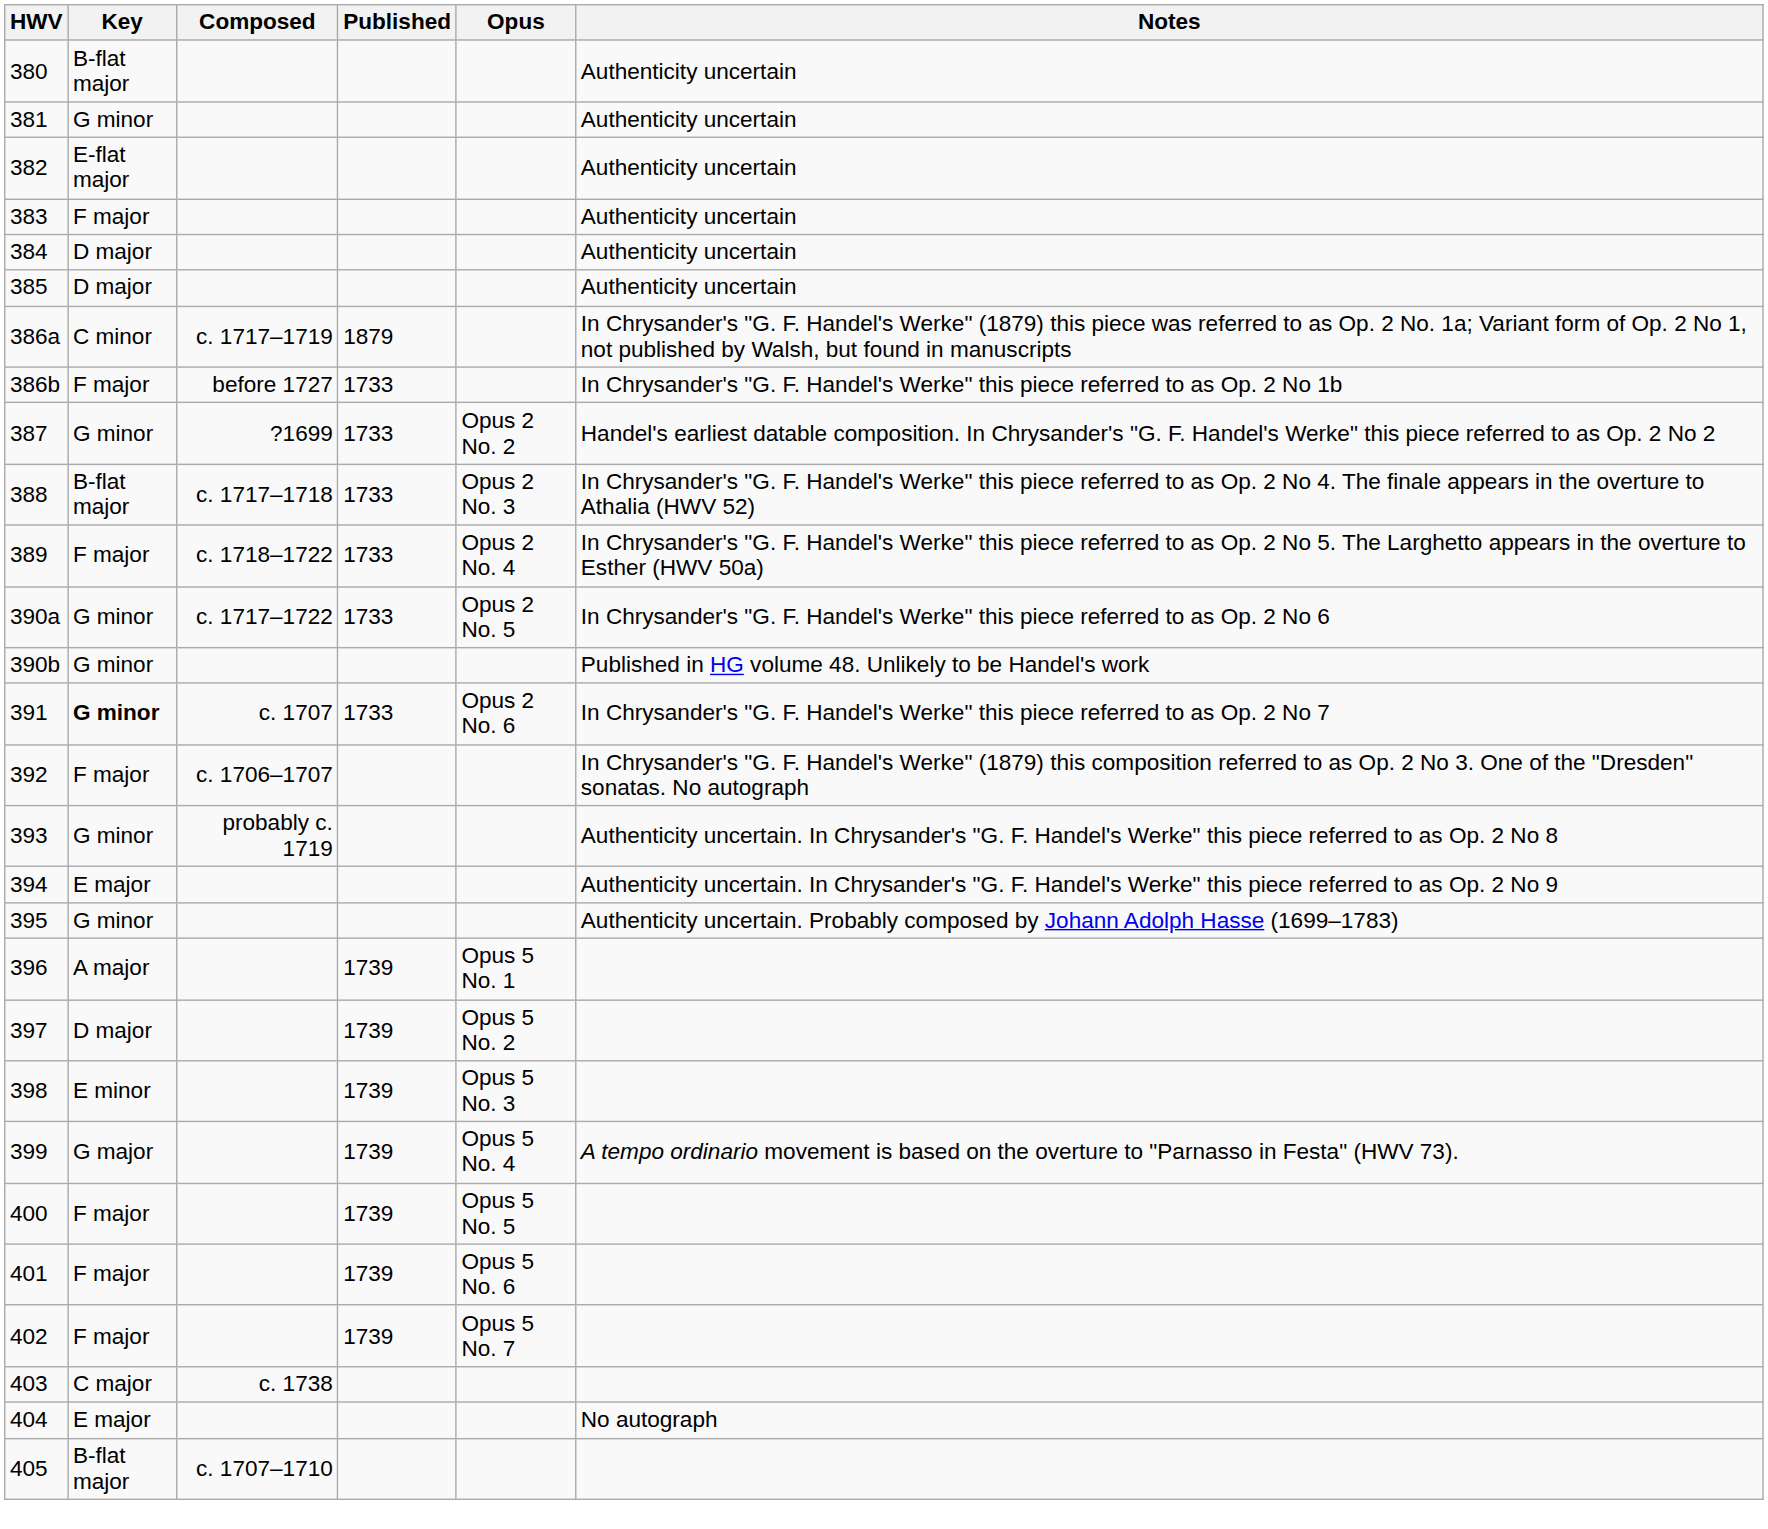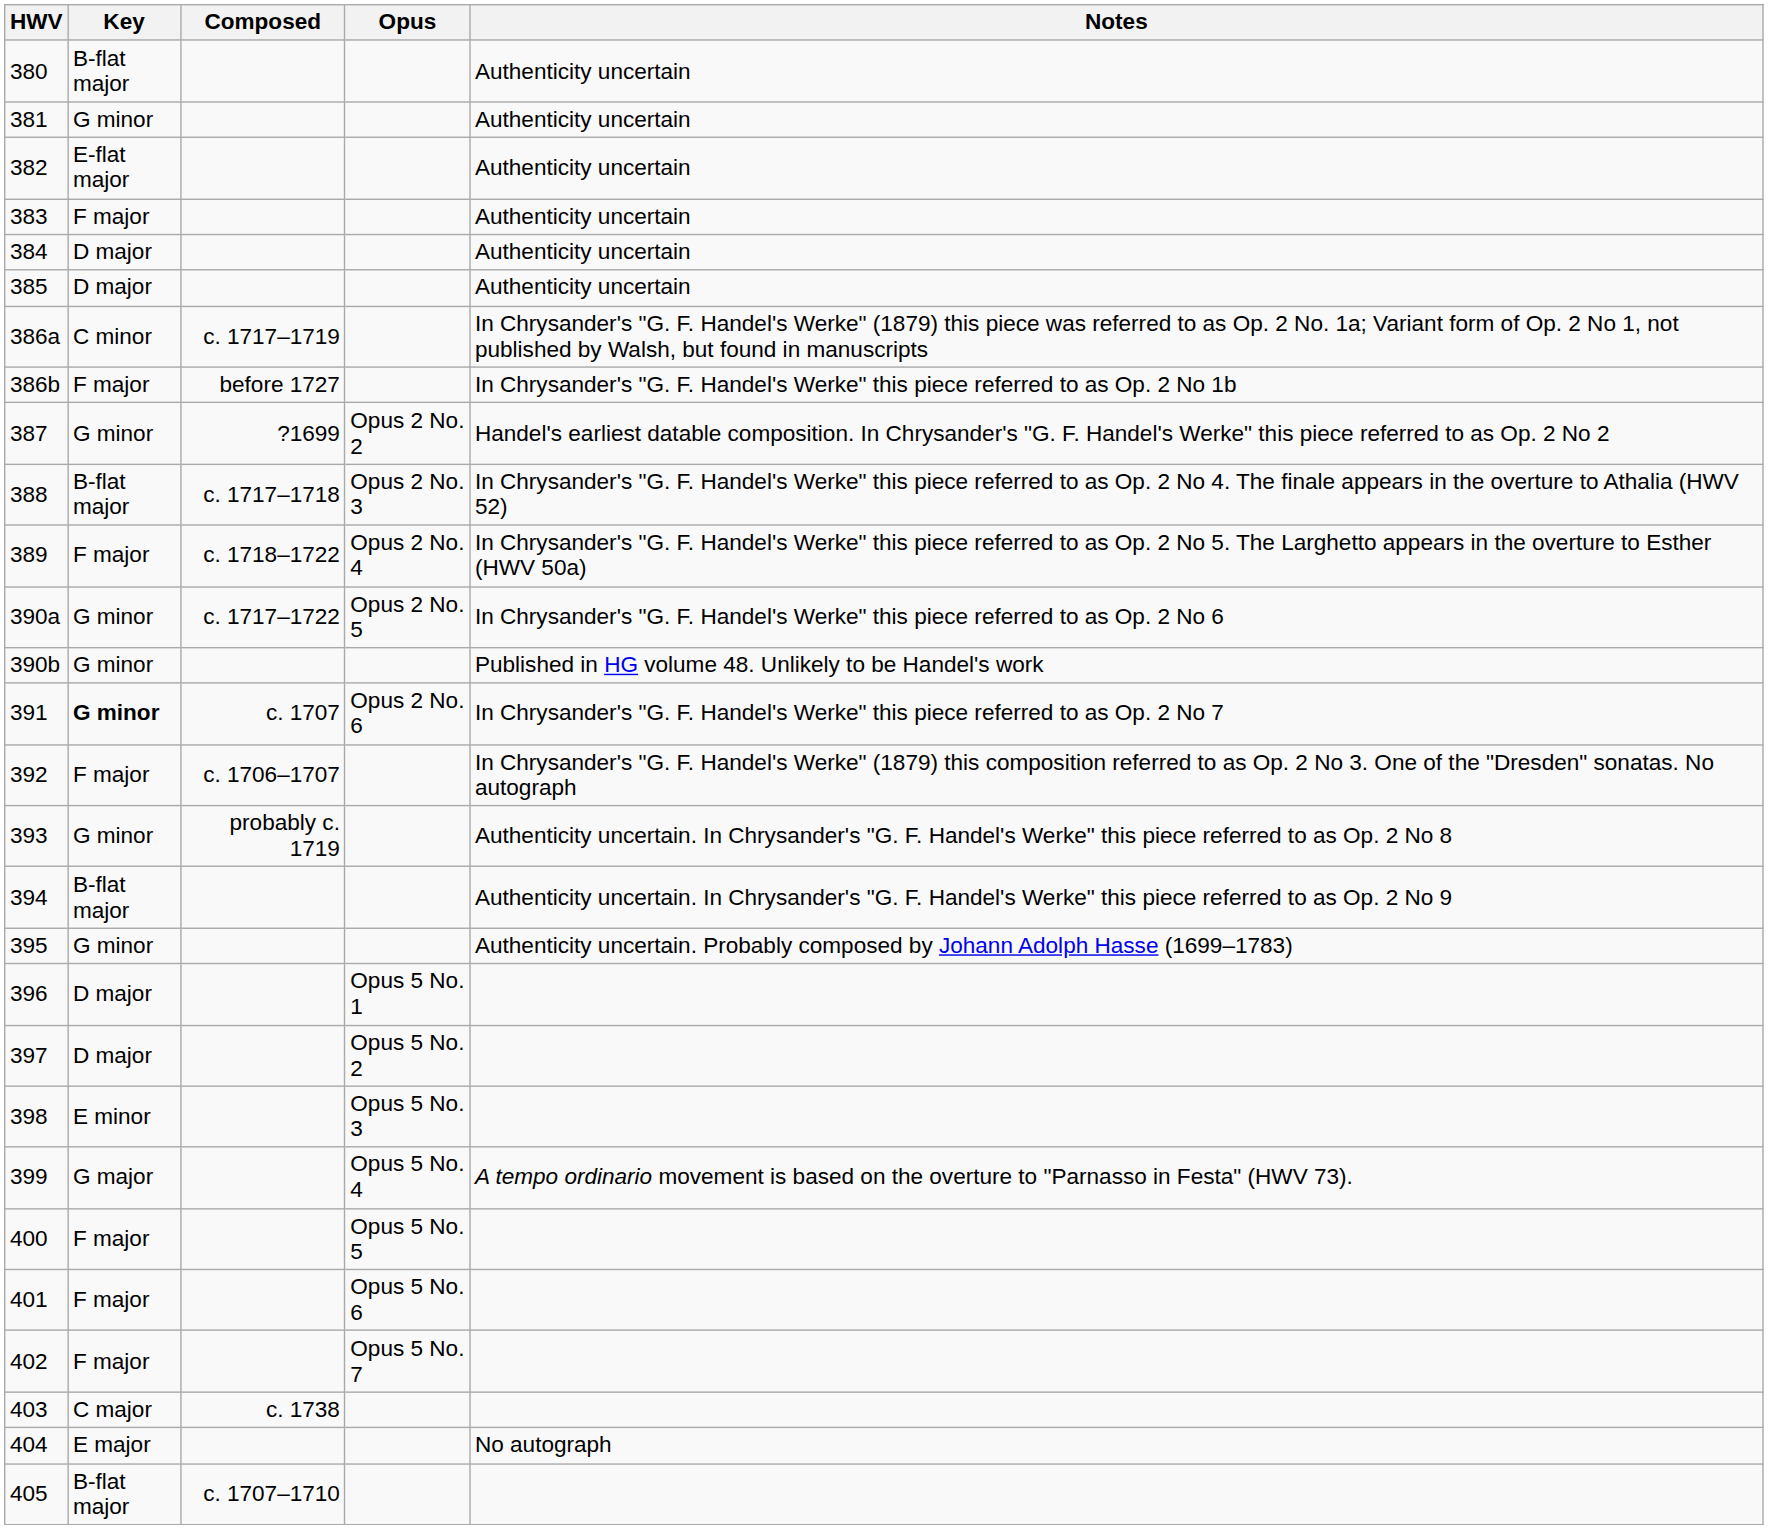- column: Published | 1879 | 1733 | 1733 | 1733 | 1733 | 1733 | 1733 | 1739 | 1739 | 1739 | 1739 | 1739 | 1739 | 1739
394 | Key: E major -> B-flat major
396 | Key: A major -> D major
